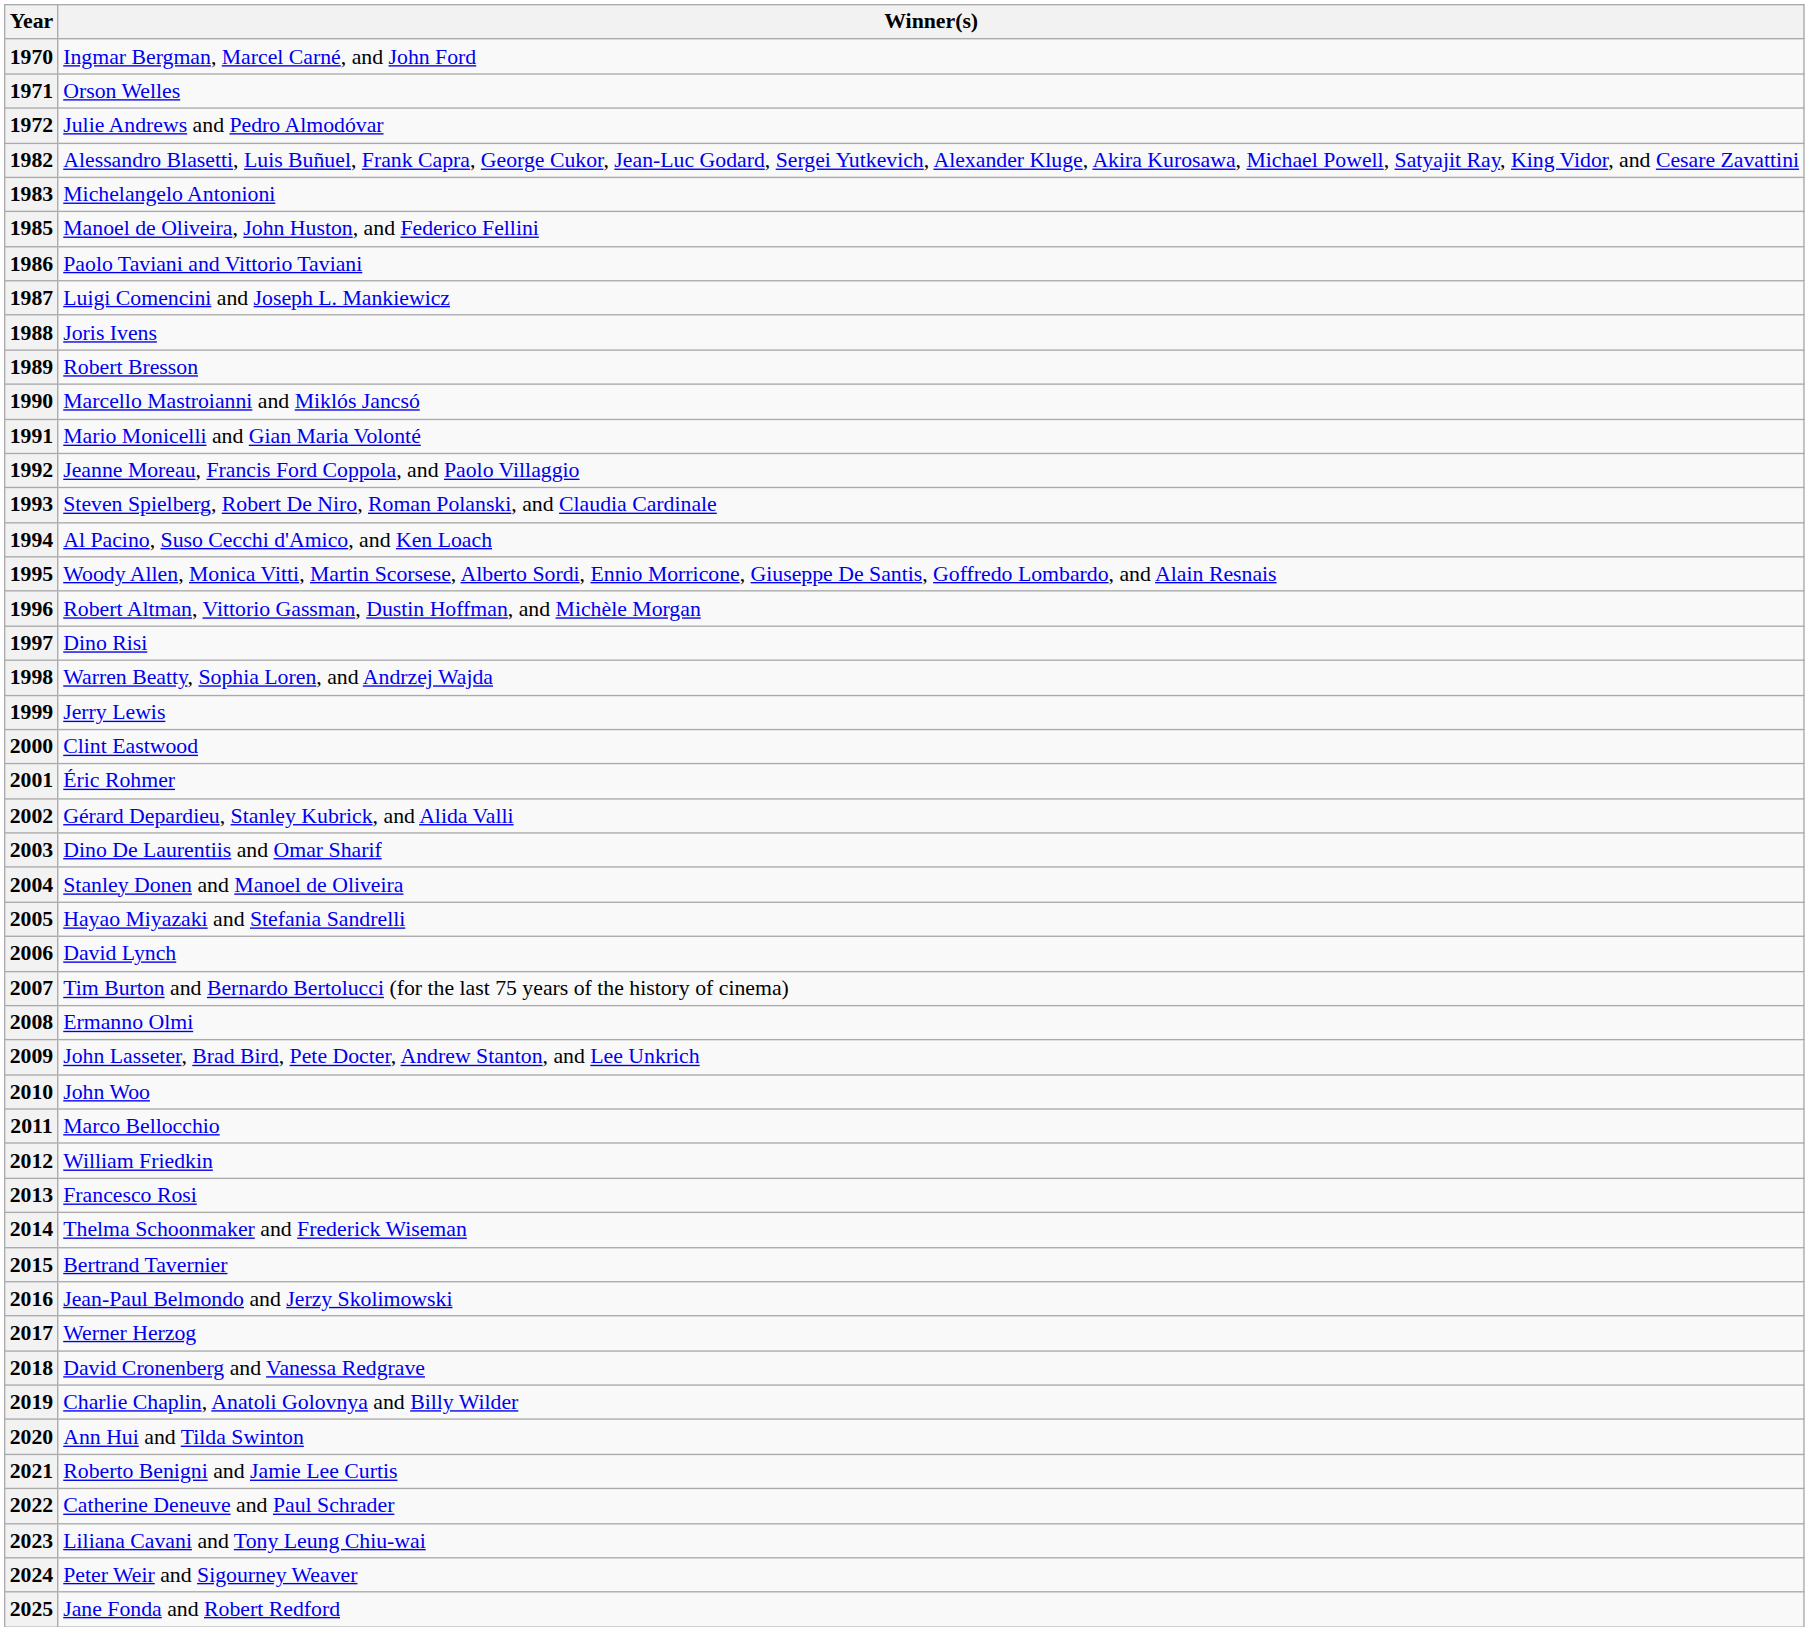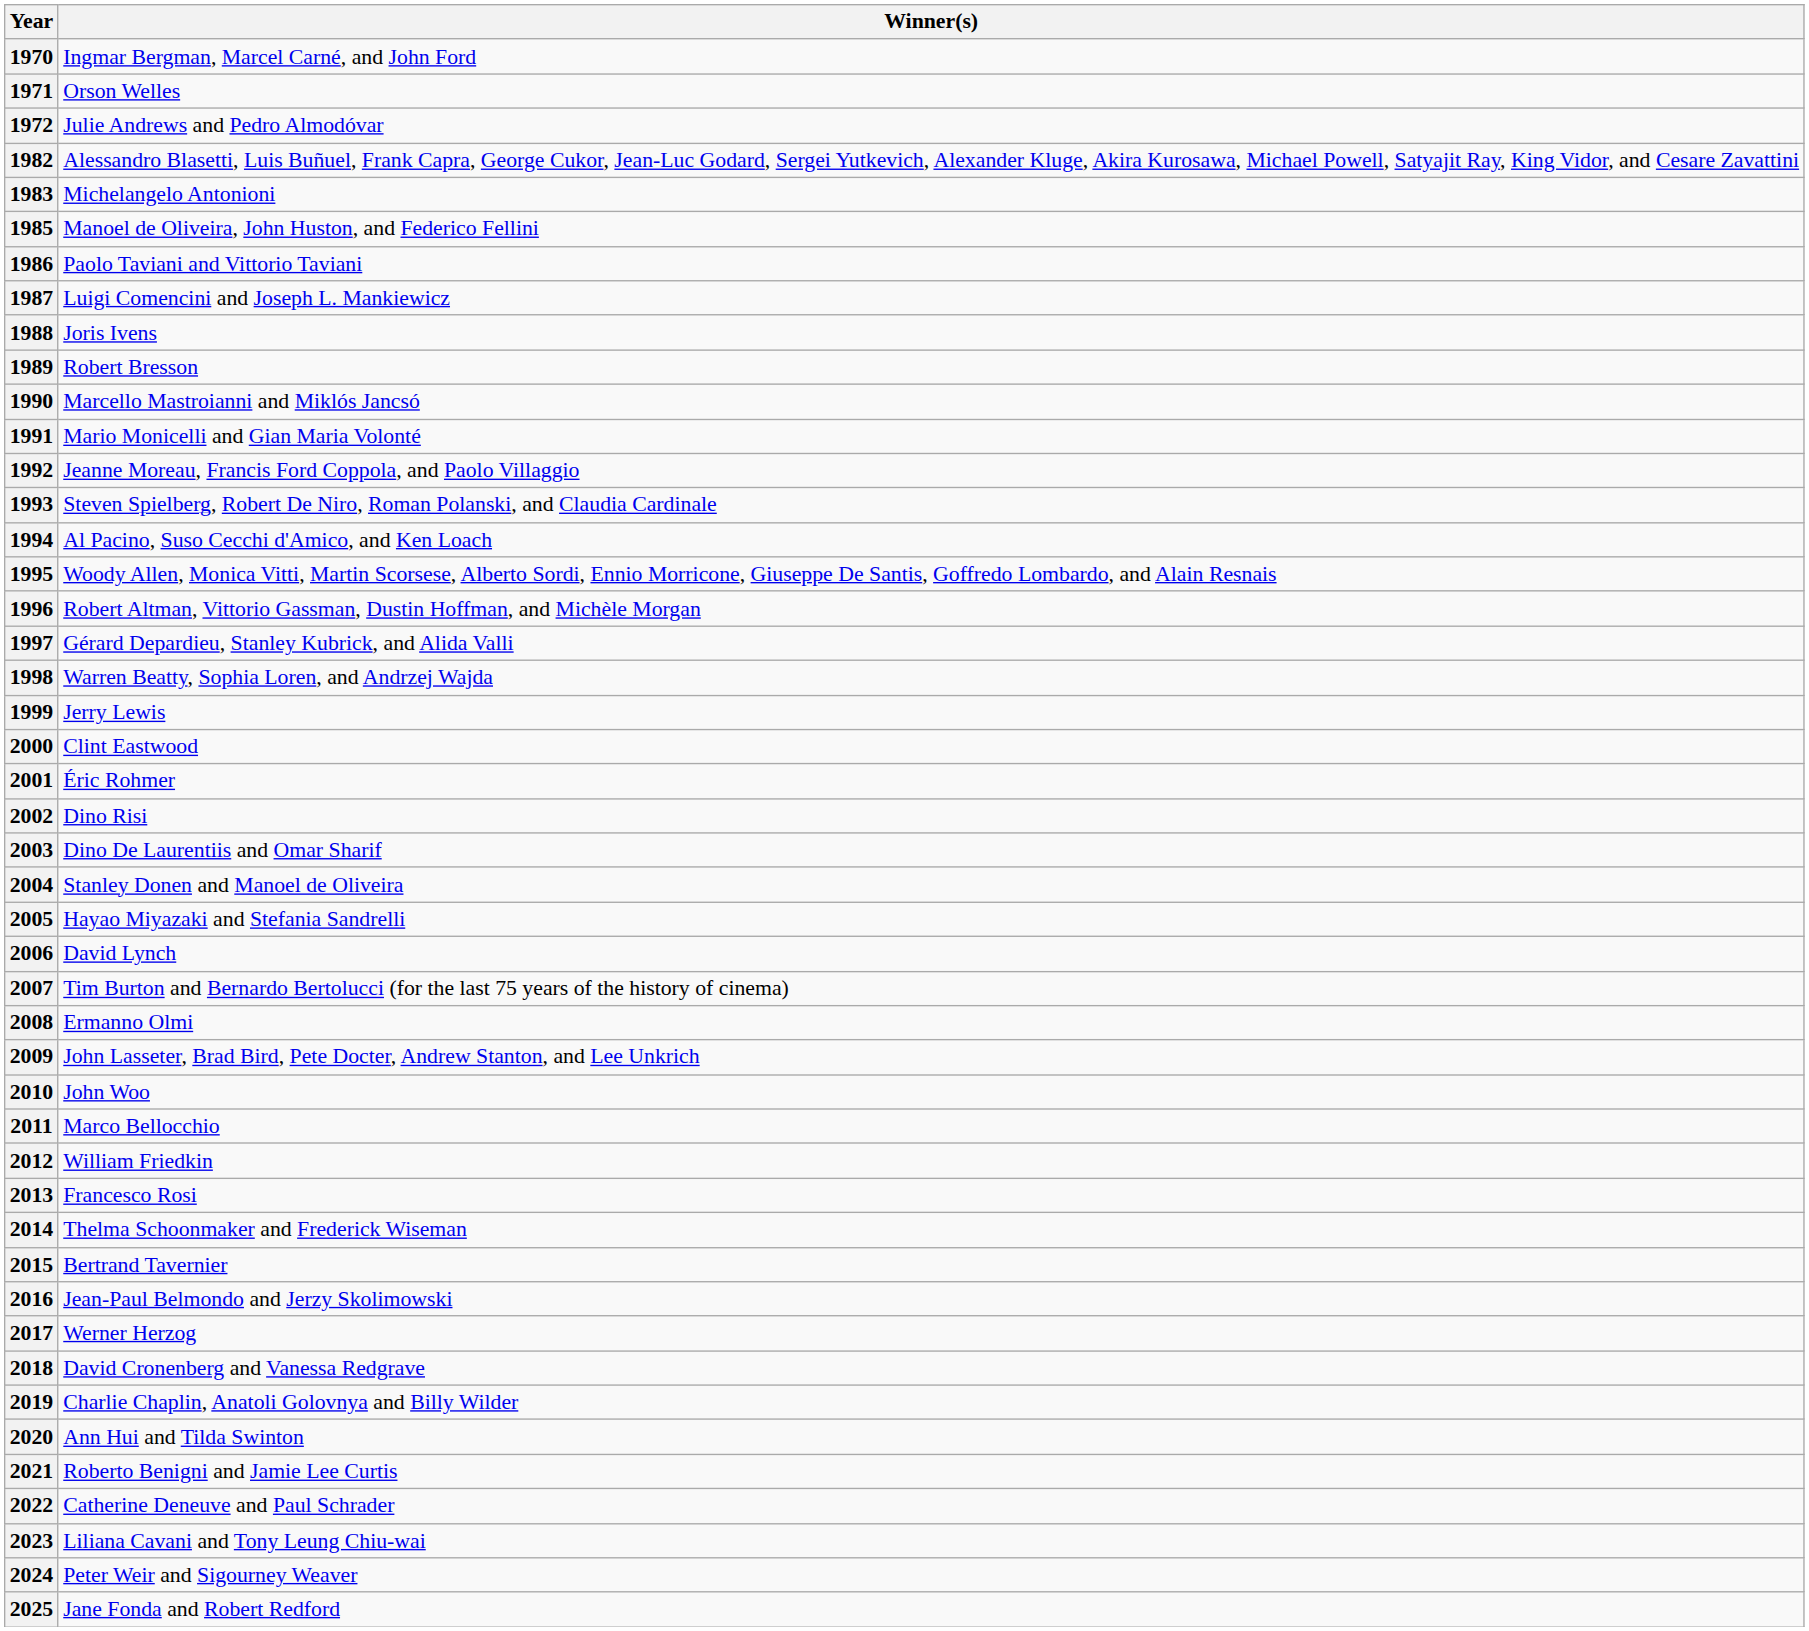1997 | Winner(s): Dino Risi -> Gérard Depardieu, Stanley Kubrick, and Alida Valli
2002 | Winner(s): Gérard Depardieu, Stanley Kubrick, and Alida Valli -> Dino Risi
